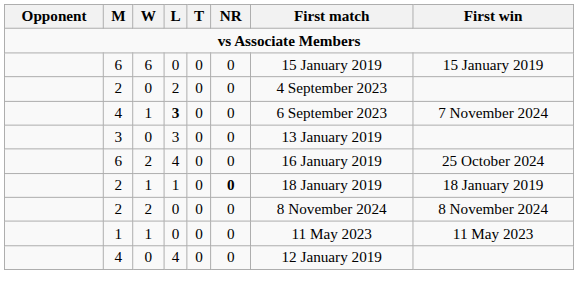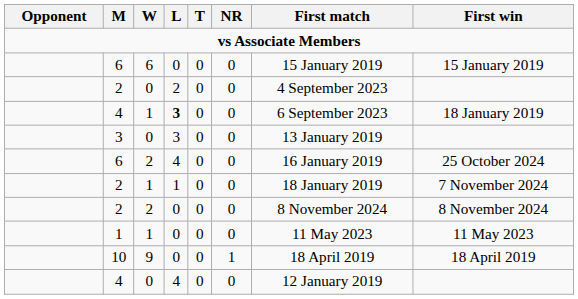4 / 1 | First win: 7 November 2024 -> 18 January 2019
2 / 1 | NR: bold -> normal
2 / 1 | First win: 18 January 2019 -> 7 November 2024
+ row: 10 | 9 | 0 | 0 | 1 | 18 April 2019 | 18 April 2019
